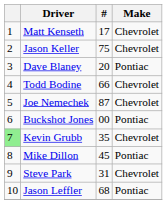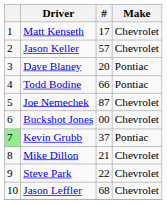Jason Keller | #: 75 -> 57
Todd Bodine | Make: Chevrolet -> Pontiac
Buckshot Jones | Make: Pontiac -> Chevrolet
Kevin Grubb | #: 35 -> 37
Kevin Grubb | Make: Chevrolet -> Pontiac
Mike Dillon | #: 45 -> 21
Mike Dillon | Make: Pontiac -> Chevrolet
Steve Park | #: 31 -> 22
Jason Leffler | Make: Pontiac -> Chevrolet
